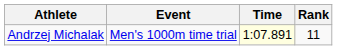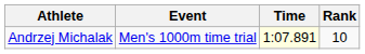Andrzej Michalak | Rank: 11 -> 10
